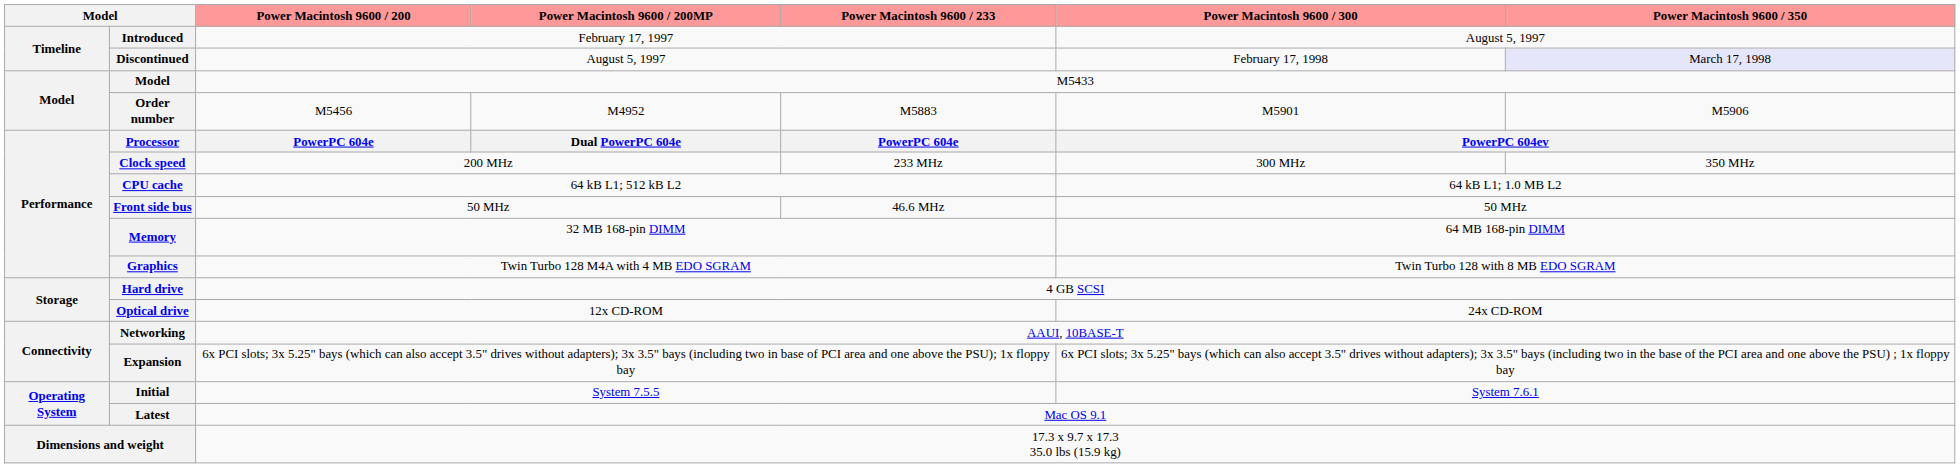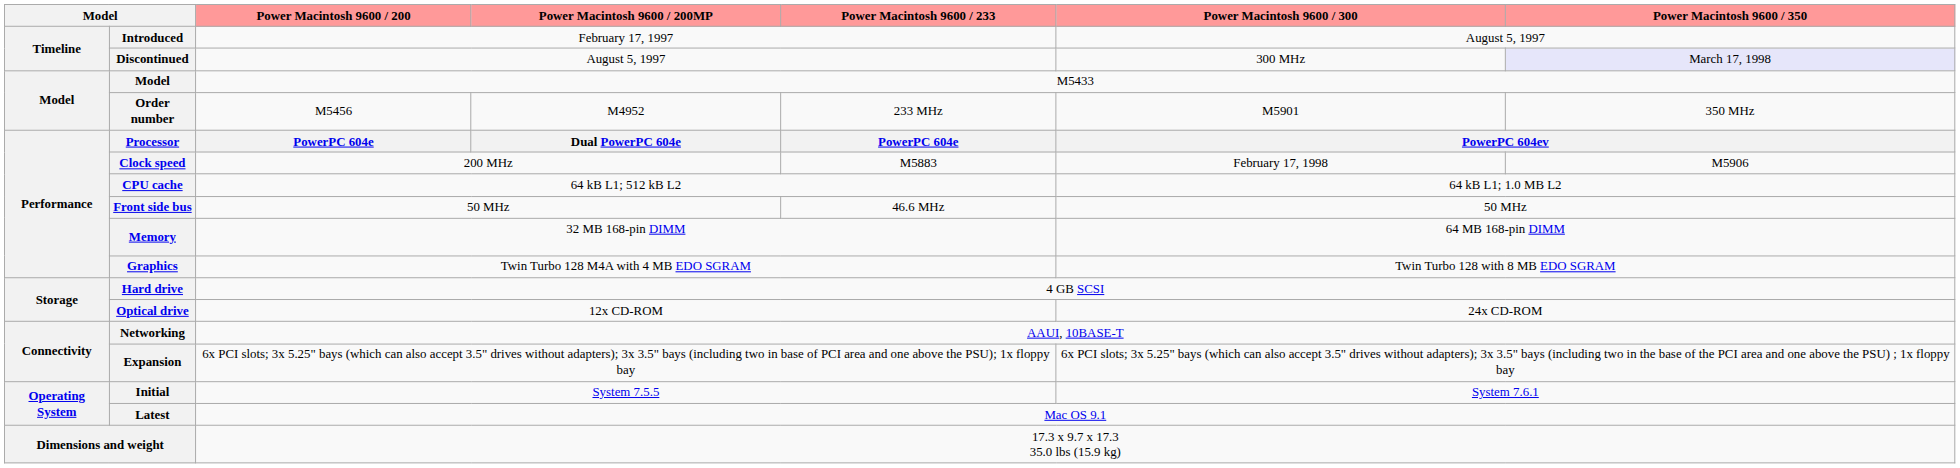Discontinued | Power Macintosh 9600 / 300: February 17, 1998 -> 300 MHz
Order number | Power Macintosh 9600 / 233: M5883 -> 233 MHz
Order number | Power Macintosh 9600 / 350: M5906 -> 350 MHz
Clock speed | Power Macintosh 9600 / 233: 233 MHz -> M5883
Clock speed | Power Macintosh 9600 / 300: 300 MHz -> February 17, 1998
Clock speed | Power Macintosh 9600 / 350: 350 MHz -> M5906
